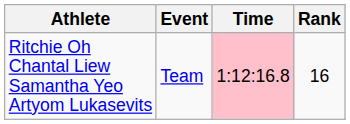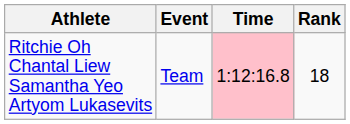Ritchie Oh Chantal Liew Samantha Yeo Artyom Lukasevits | Rank: 16 -> 18
